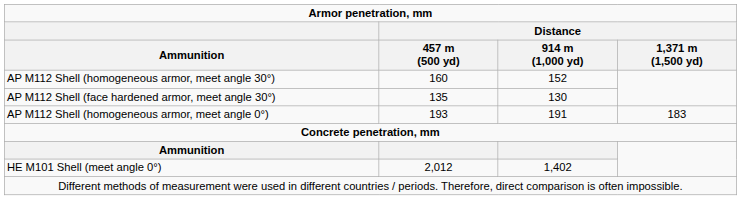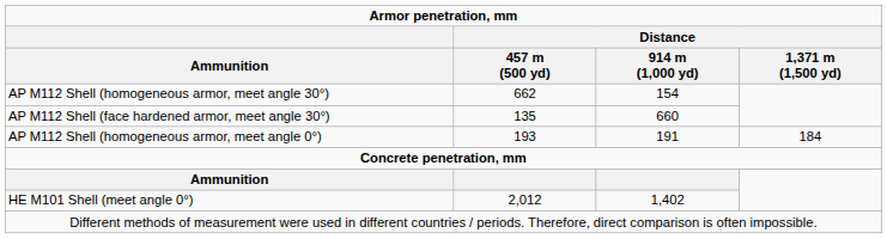AP M112 Shell (homogeneous armor, meet angle 30°) | Armor penetration, mm / Distance / 457 m (500 yd): 160 -> 662
AP M112 Shell (homogeneous armor, meet angle 30°) | Armor penetration, mm / Distance / 914 m (1,000 yd): 152 -> 154
AP M112 Shell (face hardened armor, meet angle 30°) | Armor penetration, mm / Distance / 914 m (1,000 yd): 130 -> 660
AP M112 Shell (homogeneous armor, meet angle 0°) | Armor penetration, mm / Distance / 1,371 m (1,500 yd): 183 -> 184
